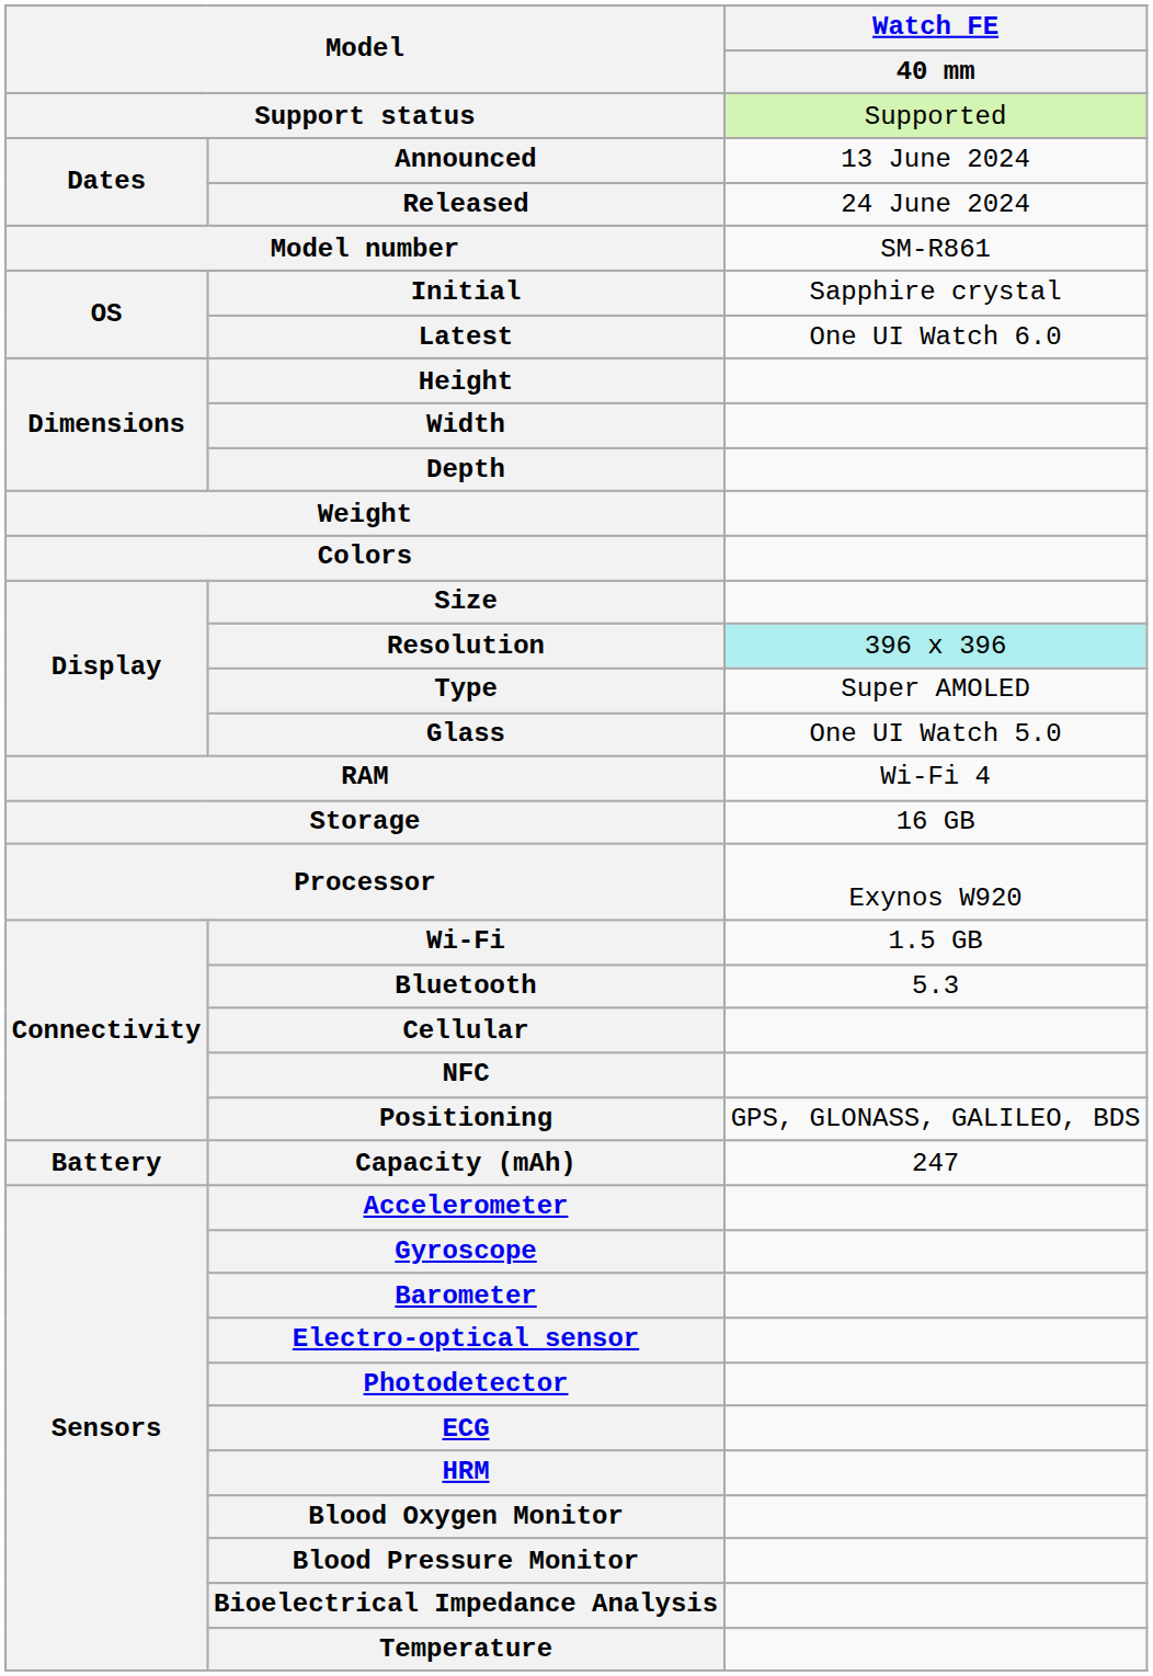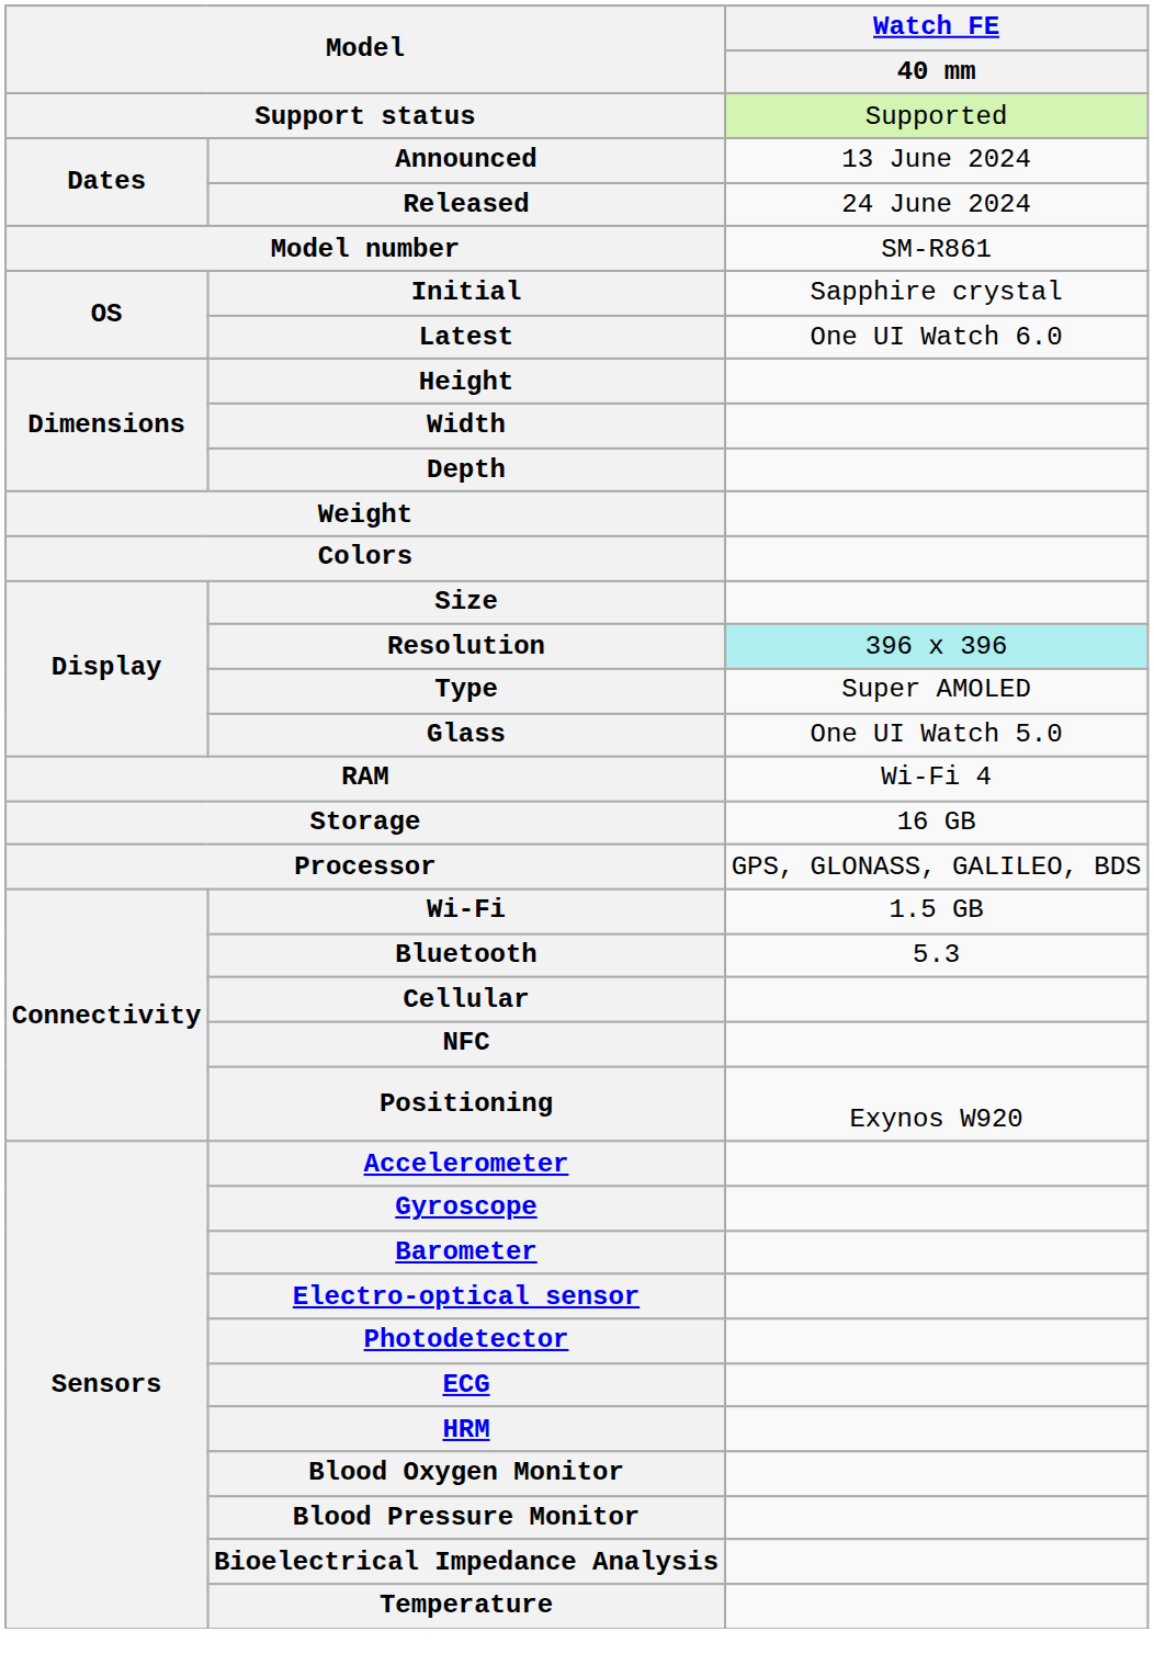Processor | Watch FE / 40 mm: Exynos W920 -> GPS, GLONASS, GALILEO, BDS
Positioning | Watch FE / 40 mm: GPS, GLONASS, GALILEO, BDS -> Exynos W920
- row: Battery | Capacity (mAh) | 247
